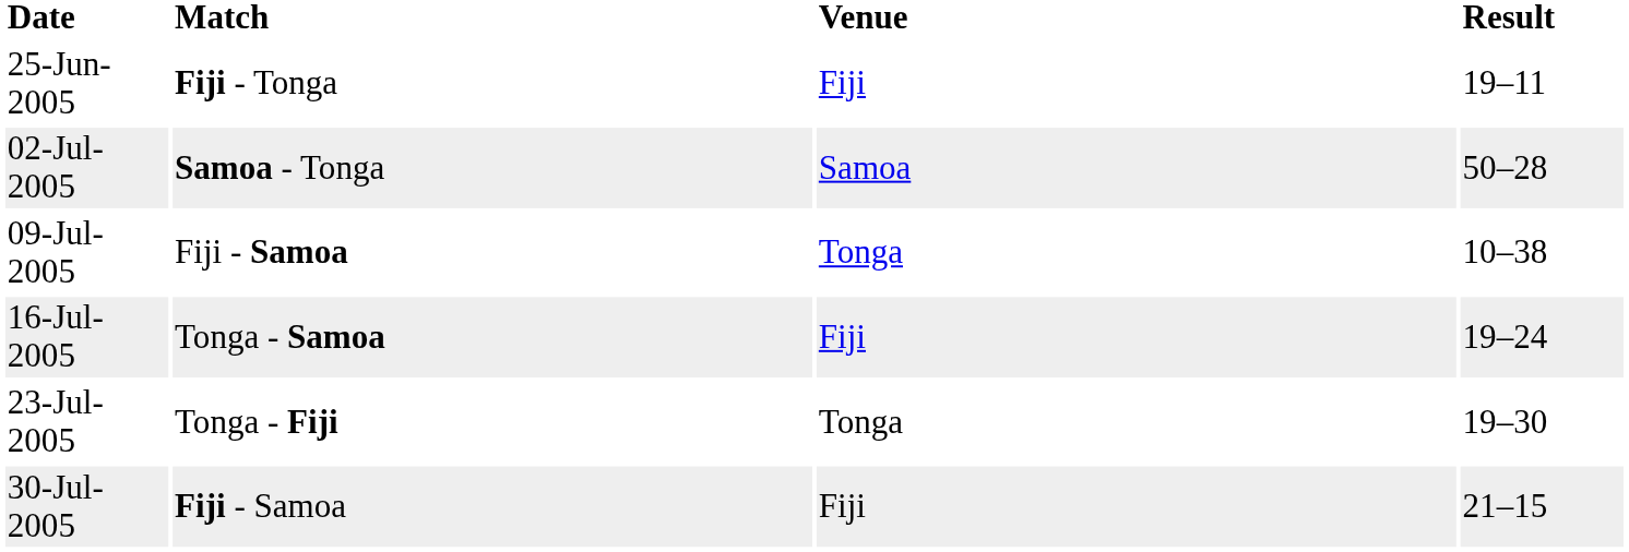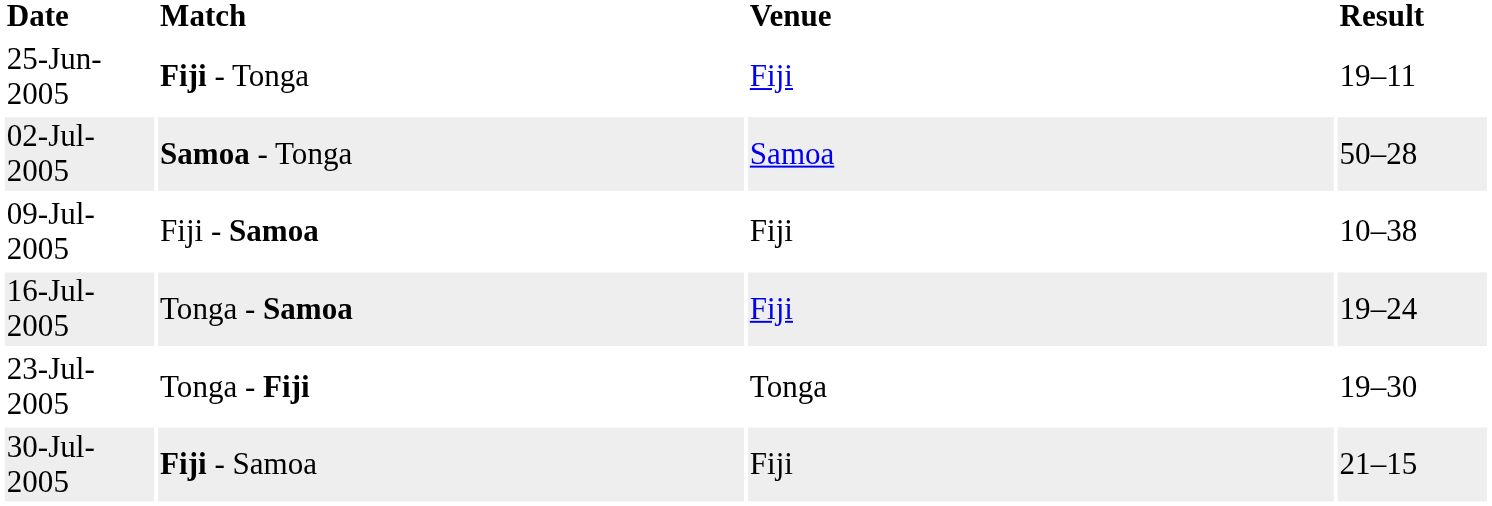09-Jul-2005 | Venue: Tonga -> Fiji
